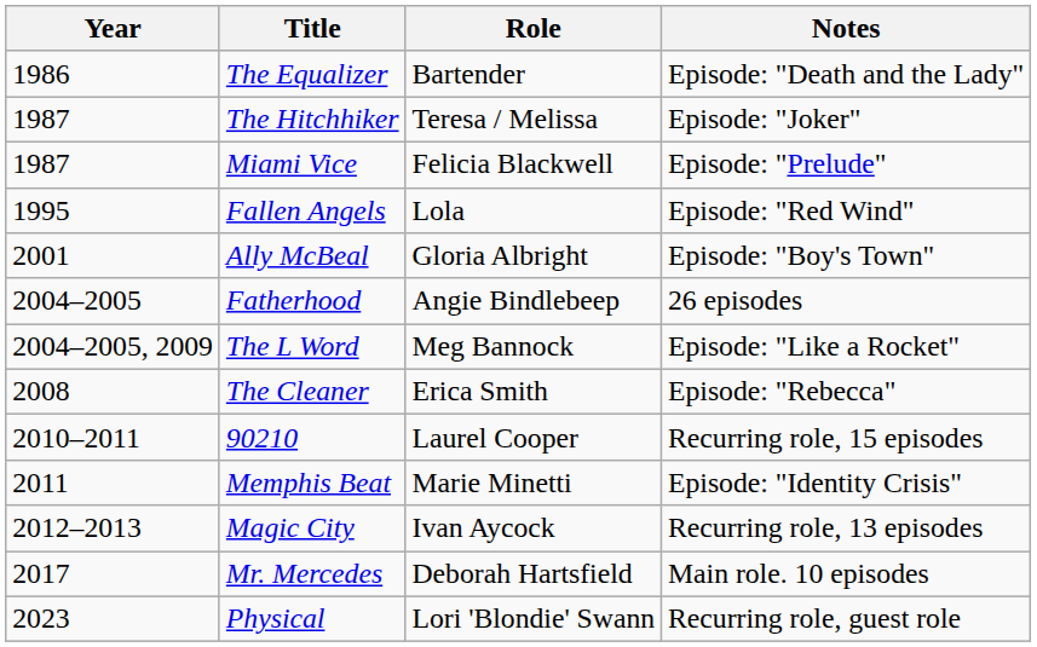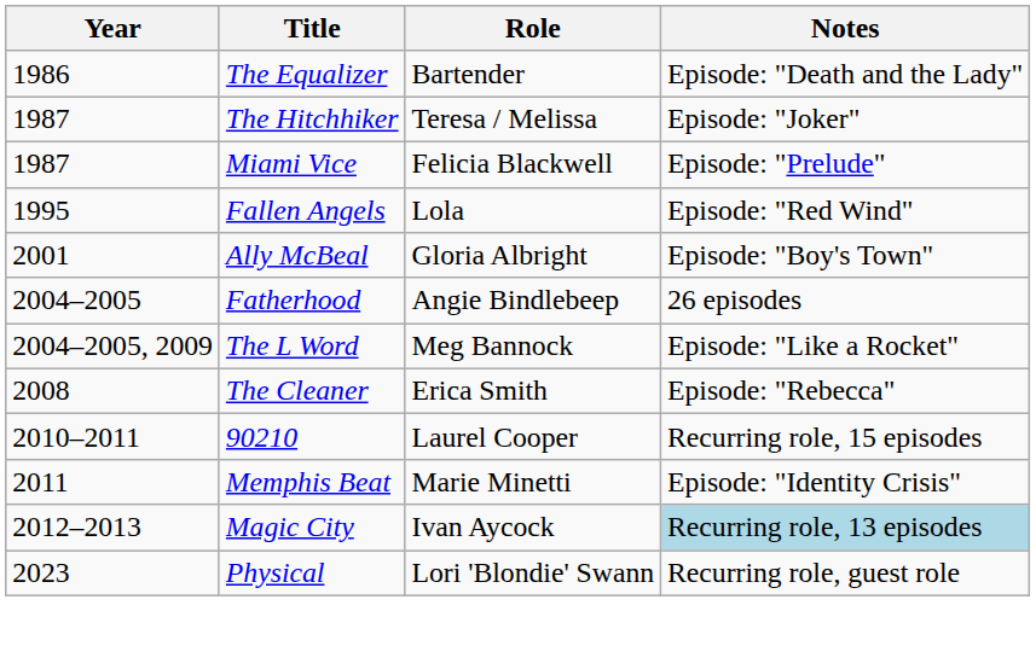Magic City | Notes: no background -> lightblue background
- row: 2017 | Mr. Mercedes | Deborah Hartsfield | Main role. 10 episodes
